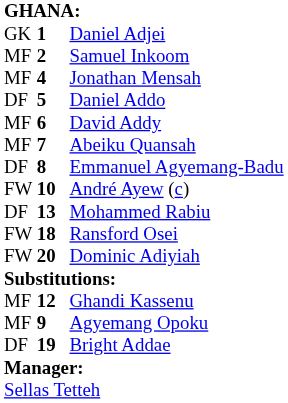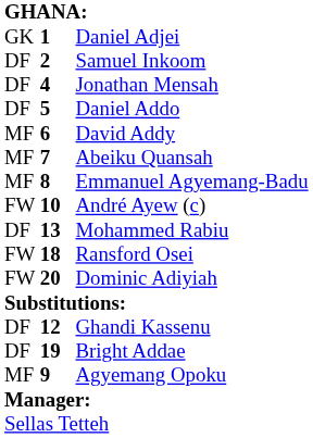Samuel Inkoom | column 1: MF -> DF
Jonathan Mensah | column 1: MF -> DF
Emmanuel Agyemang-Badu | column 1: DF -> MF
Ghandi Kassenu | column 1: MF -> DF
rows swapped: Bright Addae <-> Agyemang Opoku
